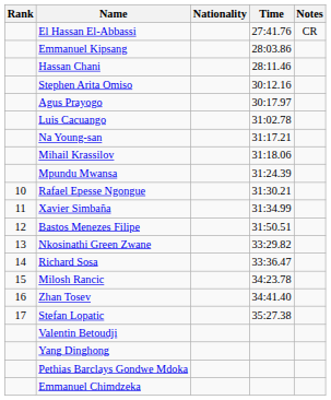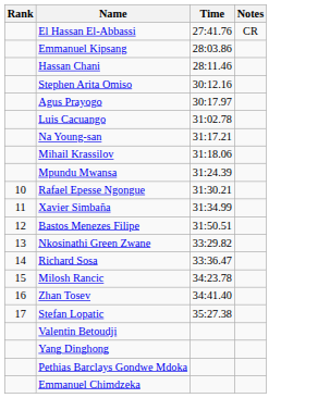- column: Nationality
